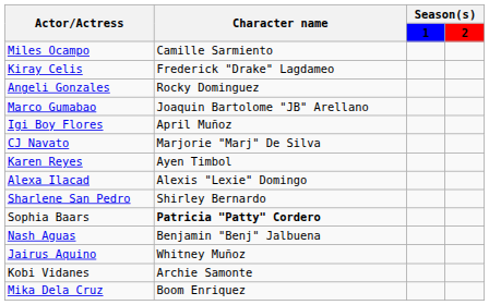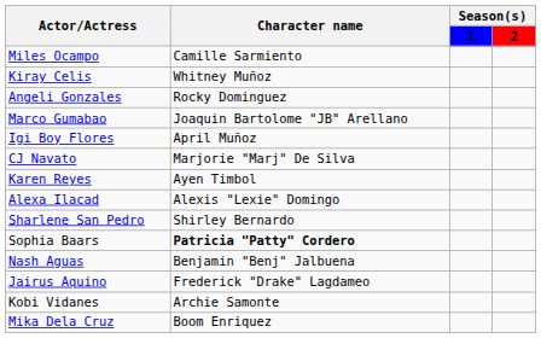Kiray Celis | Character name: Frederick "Drake" Lagdameo -> Whitney Muñoz
Jairus Aquino | Character name: Whitney Muñoz -> Frederick "Drake" Lagdameo
